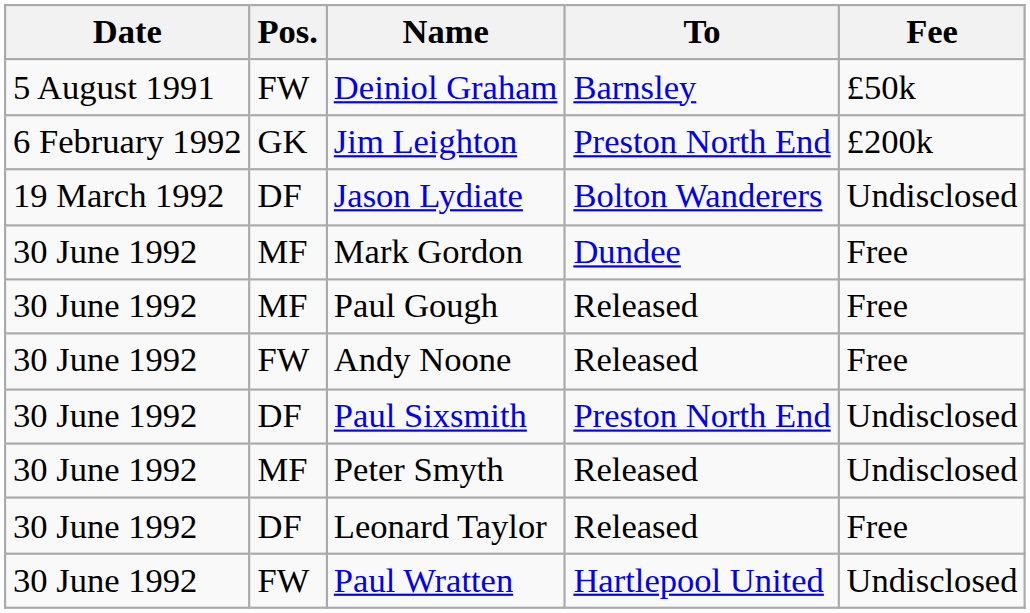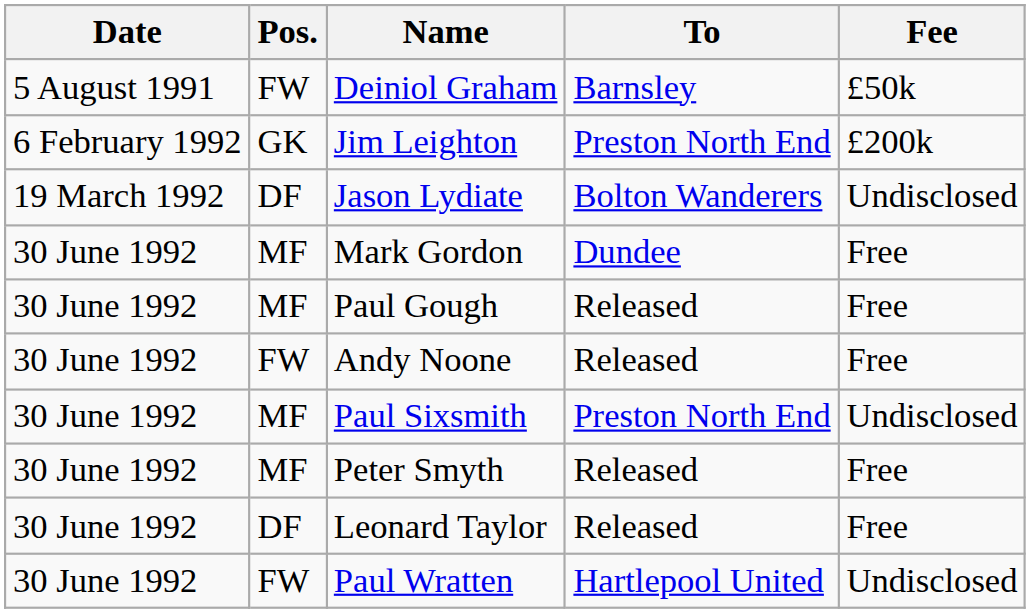Paul Sixsmith | Pos.: DF -> MF
Peter Smyth | Fee: Undisclosed -> Free
